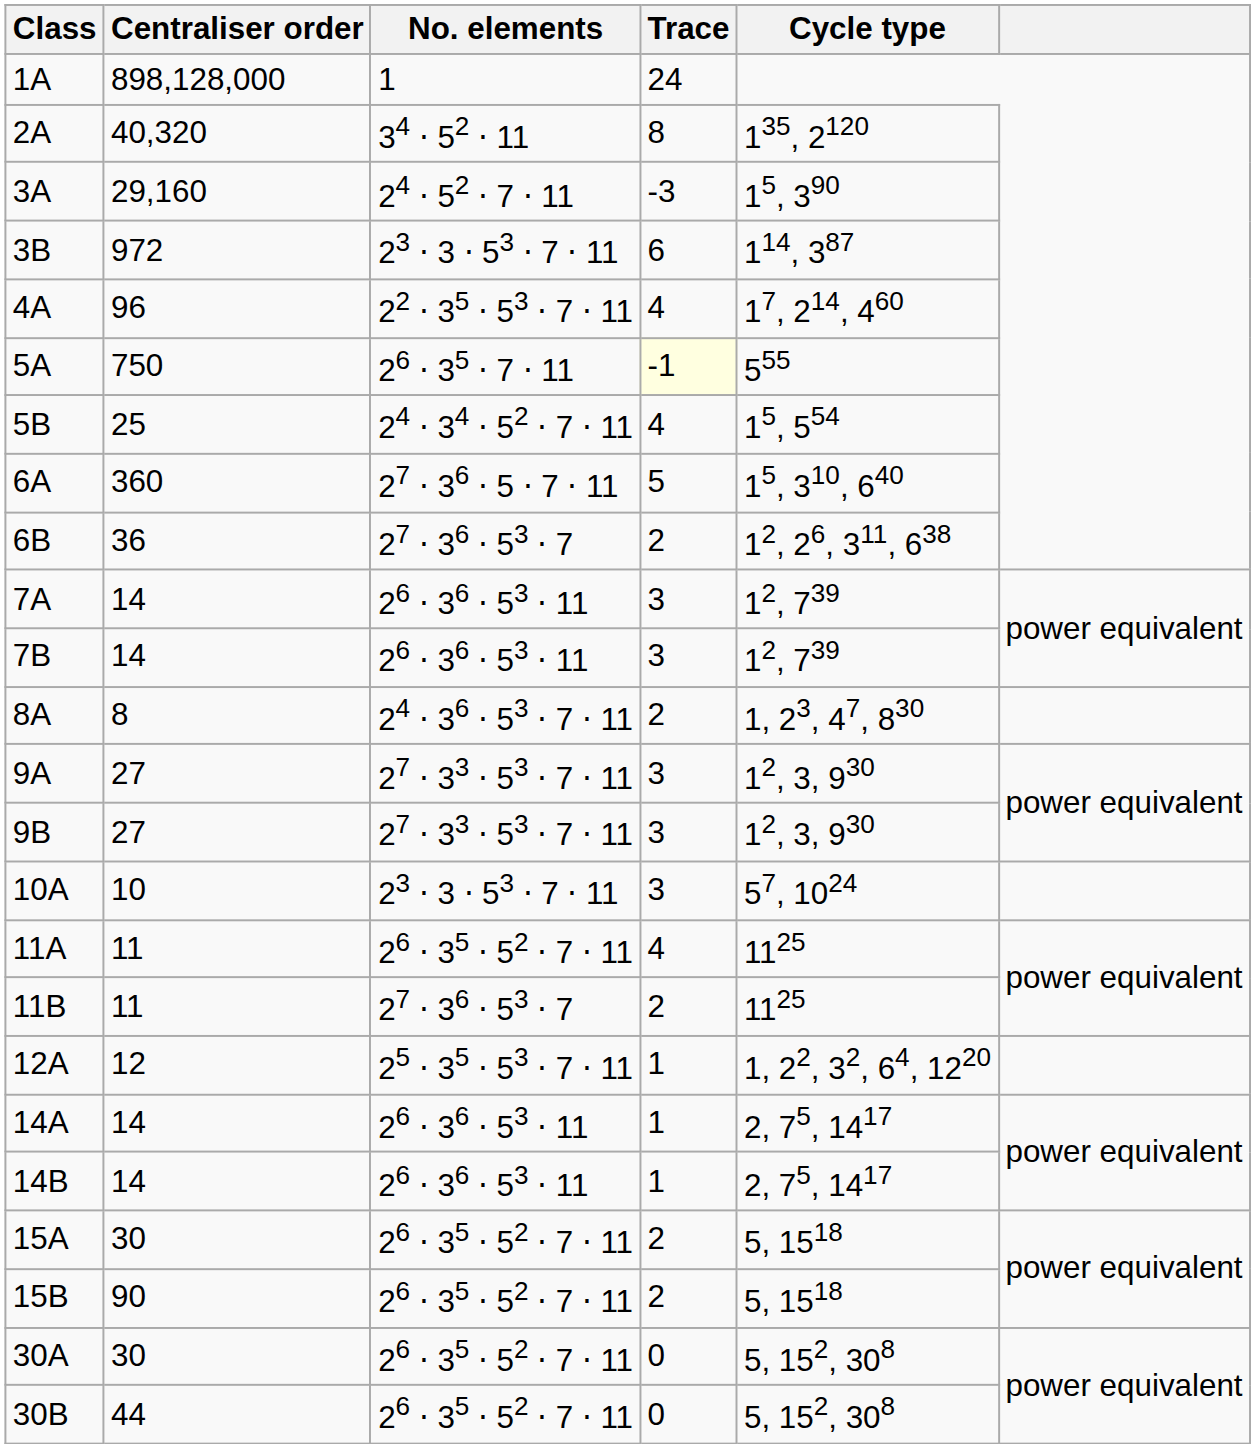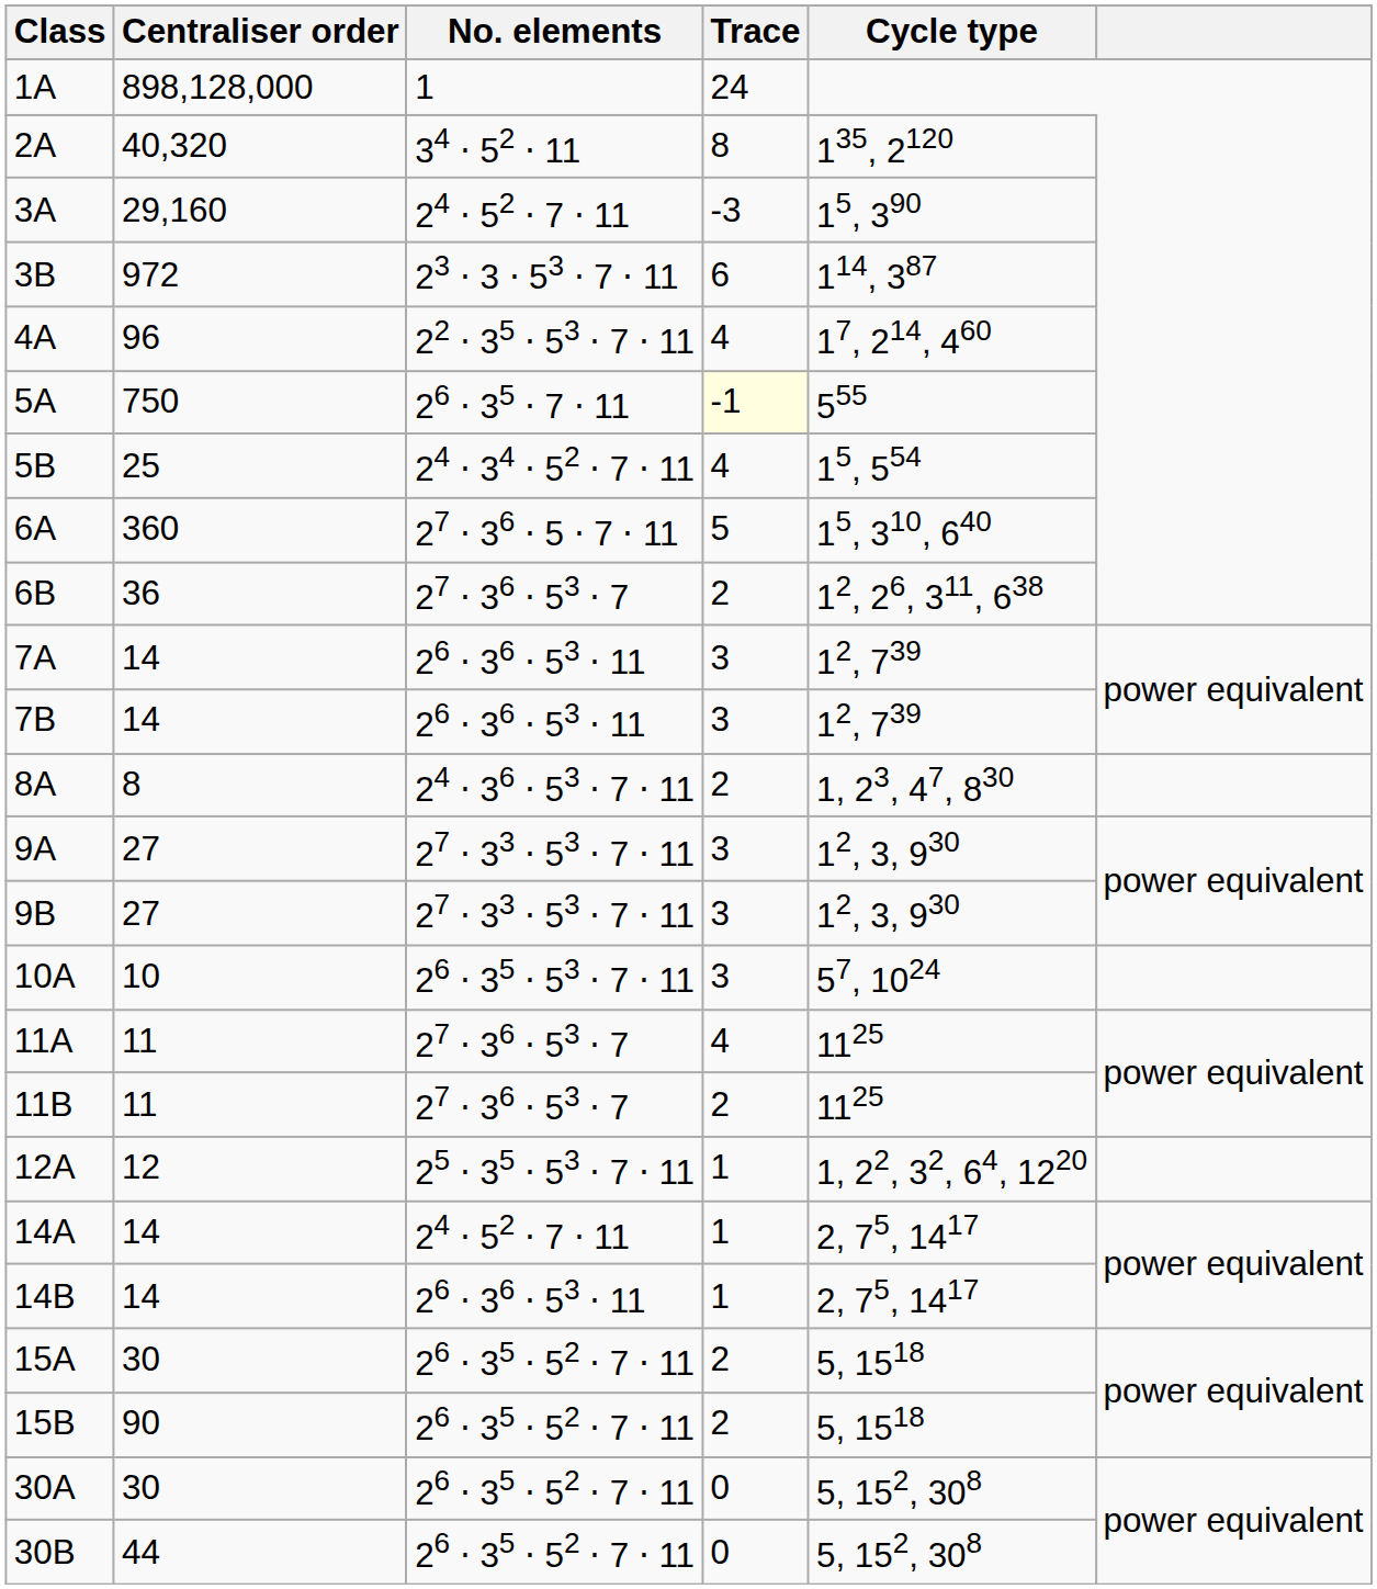10A | No. elements: 23 ⋅ 3 ⋅ 53 ⋅ 7 ⋅ 11 -> 26 ⋅ 35 ⋅ 53 ⋅ 7 ⋅ 11
11A | No. elements: 26 ⋅ 35 ⋅ 52 ⋅ 7 ⋅ 11 -> 27 ⋅ 36 ⋅ 53 ⋅ 7
14A | No. elements: 26 ⋅ 36 ⋅ 53 ⋅ 11 -> 24 ⋅ 52 ⋅ 7 ⋅ 11
